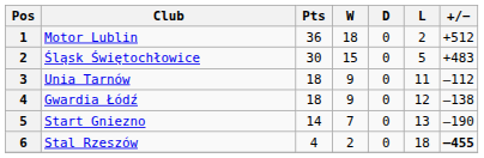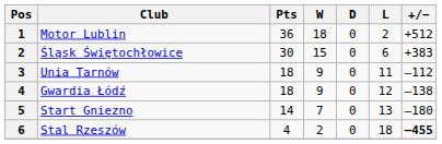Śląsk Świętochłowice | L: 5 -> 6
Śląsk Świętochłowice | +/−: +483 -> +383
Start Gniezno | +/−: –190 -> –180
